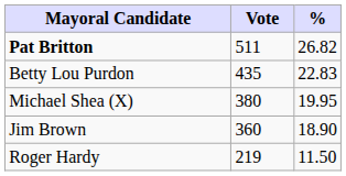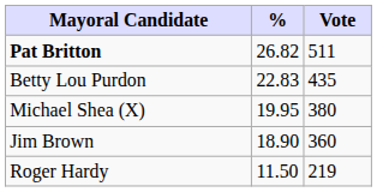columns swapped: Vote <-> %
